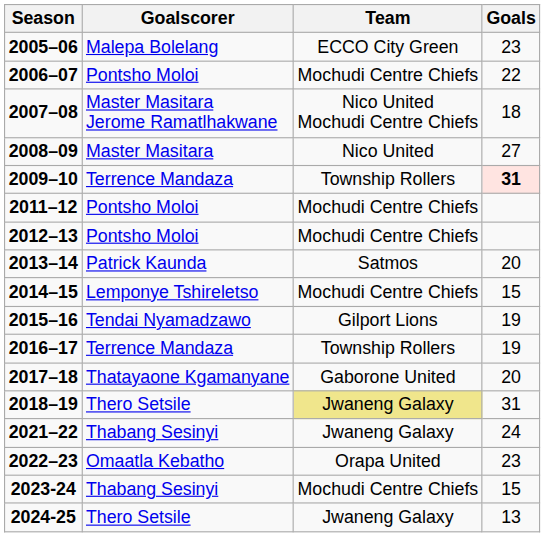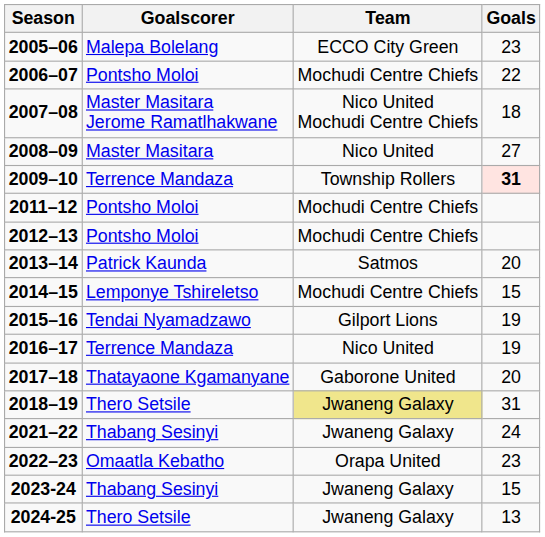2016–17 | Team: Township Rollers -> Nico United
2023-24 | Team: Mochudi Centre Chiefs -> Jwaneng Galaxy
